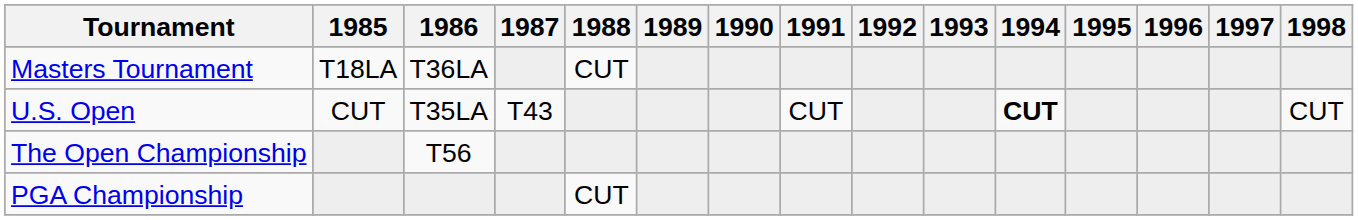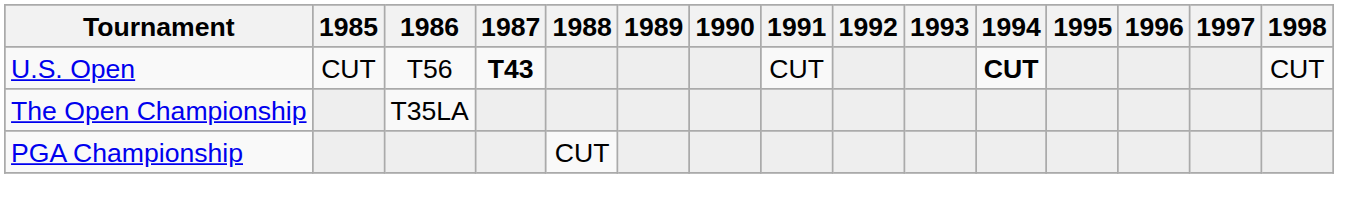- row: Masters Tournament | T18LA | T36LA | CUT
U.S. Open | 1986: T35LA -> T56
U.S. Open | 1987: normal -> bold
The Open Championship | 1986: T56 -> T35LA
